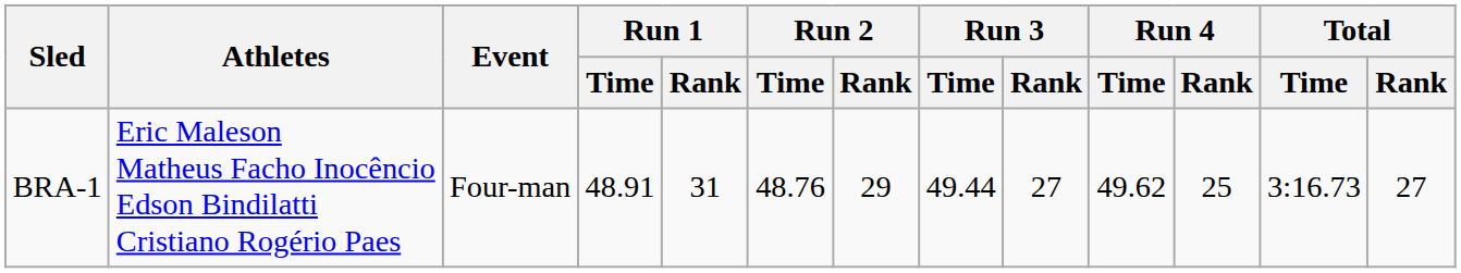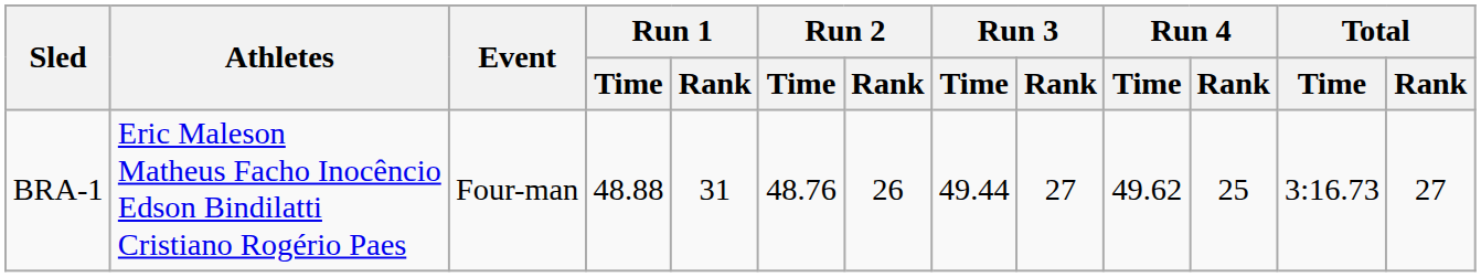BRA-1 | Run 1 / Time: 48.91 -> 48.88
BRA-1 | Run 2 / Rank: 29 -> 26
